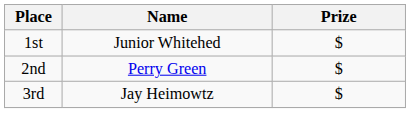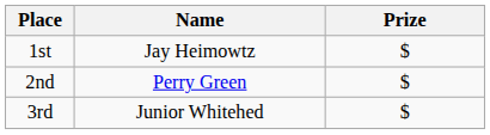1st | Name: Junior Whitehed -> Jay Heimowtz
3rd | Name: Jay Heimowtz -> Junior Whitehed
